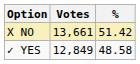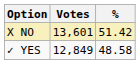X NO | Votes: 13,661 -> 13,601
